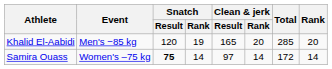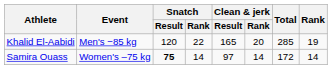Khalid El-Aabidi | Snatch / Rank: 19 -> 22
Khalid El-Aabidi | Rank: 20 -> 19
